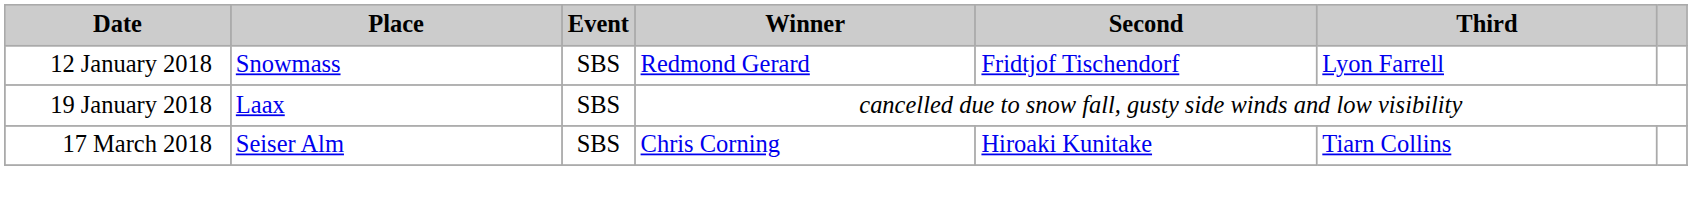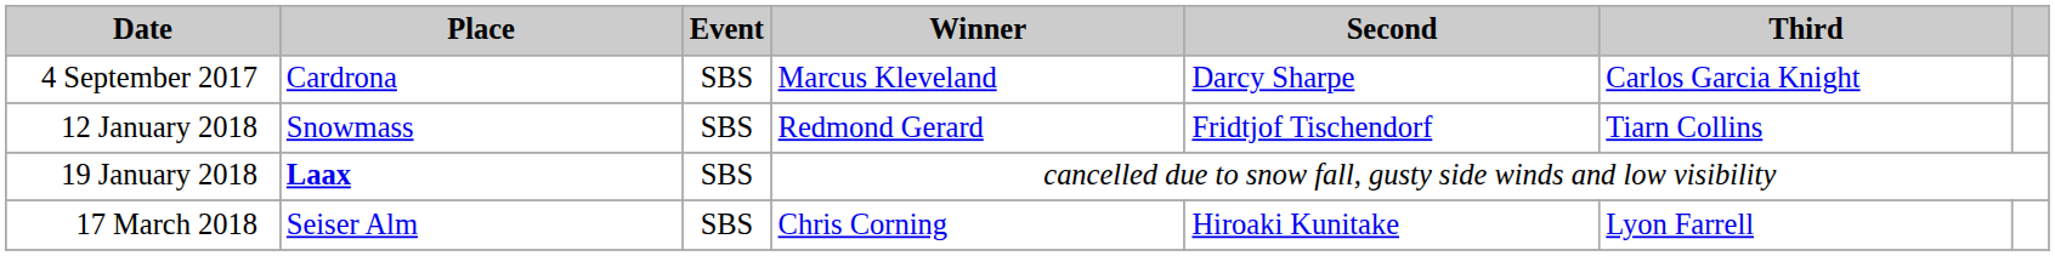+ row: 4 September 2017 | Cardrona | SBS | Marcus Kleveland | Darcy Sharpe | Carlos Garcia Knight
12 January 2018 | Third: Lyon Farrell -> Tiarn Collins
19 January 2018 | Place: normal -> bold
17 March 2018 | Third: Tiarn Collins -> Lyon Farrell
